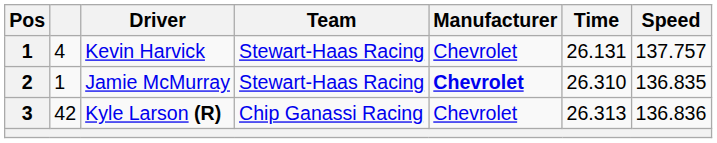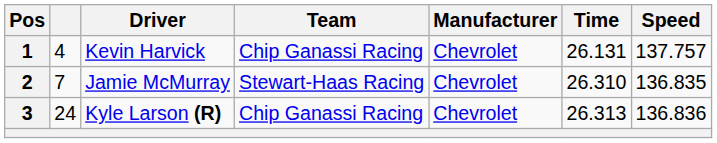Kevin Harvick | Team: Stewart-Haas Racing -> Chip Ganassi Racing
Jamie McMurray | column 2: 1 -> 7
Jamie McMurray | Manufacturer: bold -> normal
Kyle Larson (R) | column 2: 42 -> 24
